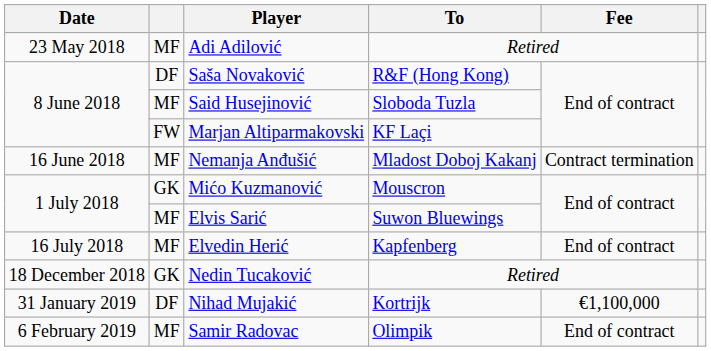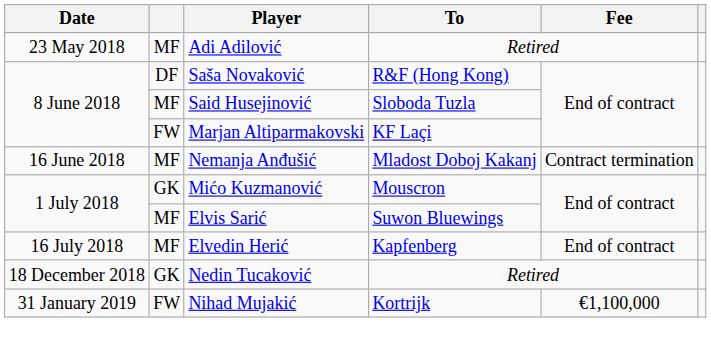Nihad Mujakić | column 2: DF -> FW
- row: 6 February 2019 | MF | Samir Radovac | Olimpik | End of contract
